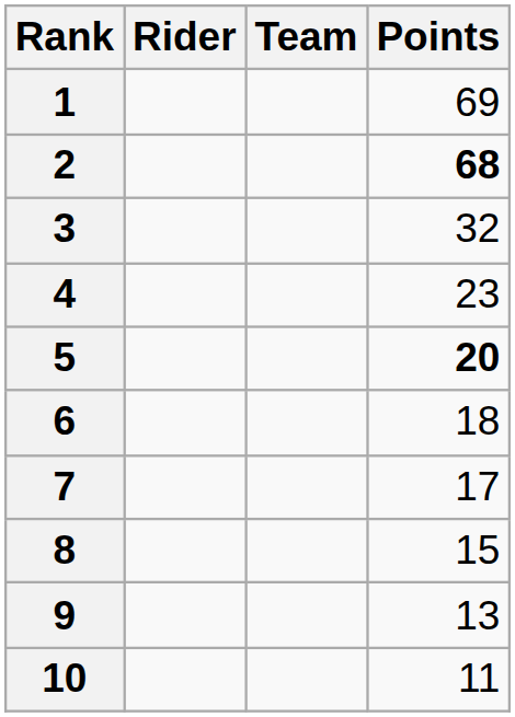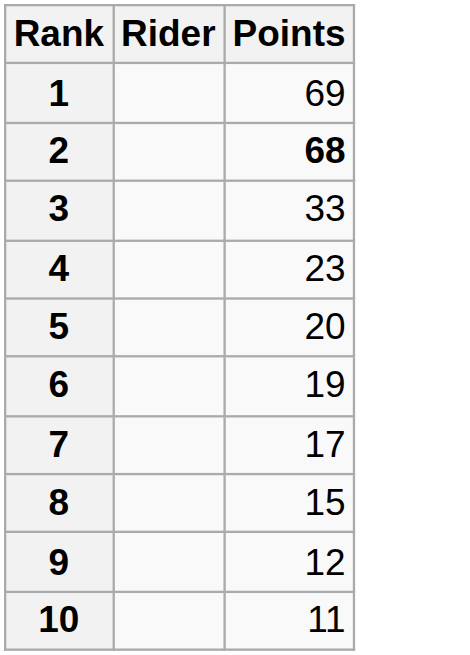- column: Team
3 | Points: 32 -> 33
5 | Points: bold -> normal
6 | Points: 18 -> 19
9 | Points: 13 -> 12
